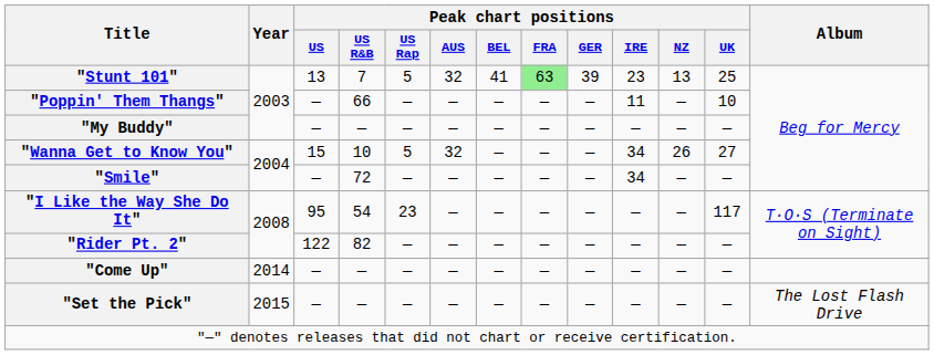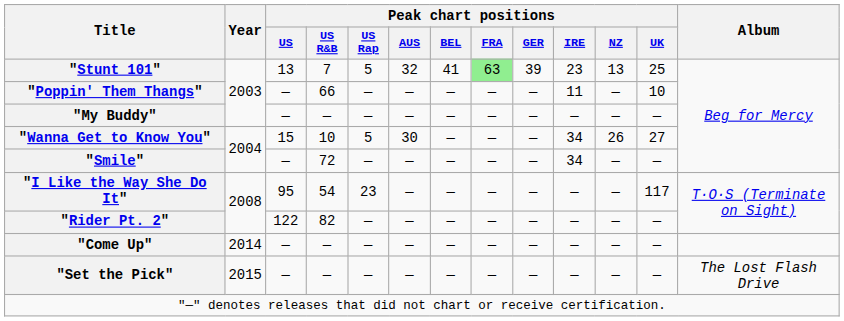"Wanna Get to Know You" | Peak chart positions / AUS: 32 -> 30
